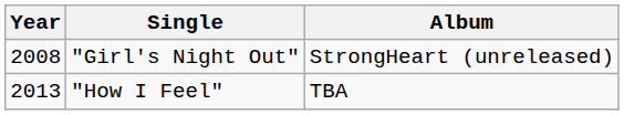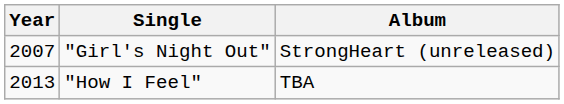"Girl's Night Out" | Year: 2008 -> 2007
